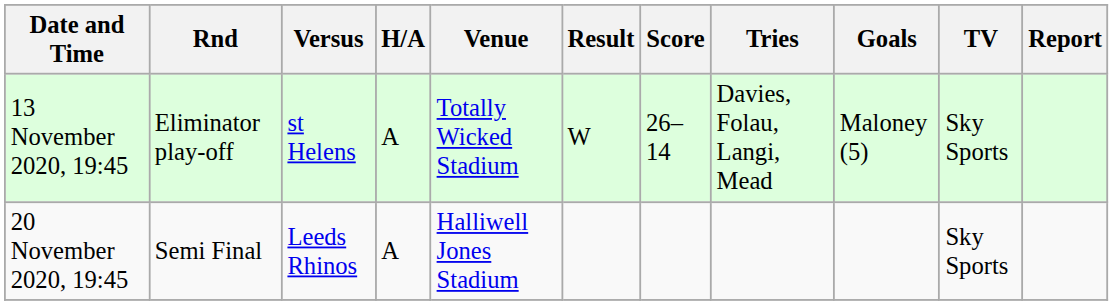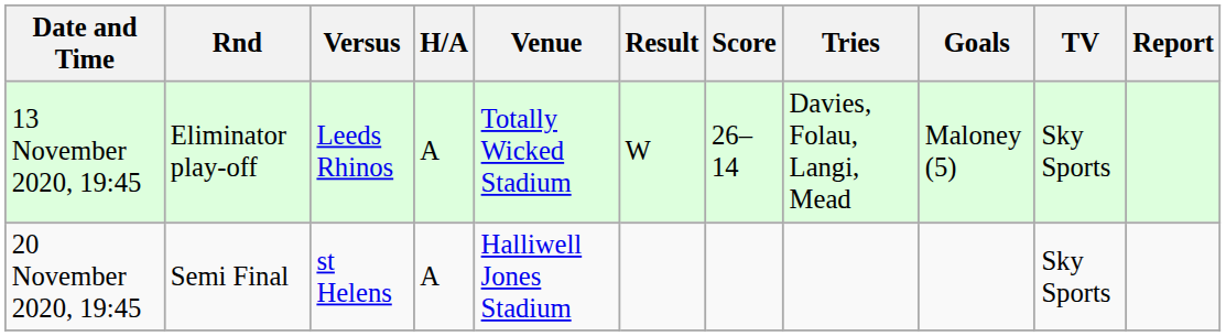13 November 2020, 19:45 | Versus: st Helens -> Leeds Rhinos
20 November 2020, 19:45 | Versus: Leeds Rhinos -> st Helens
